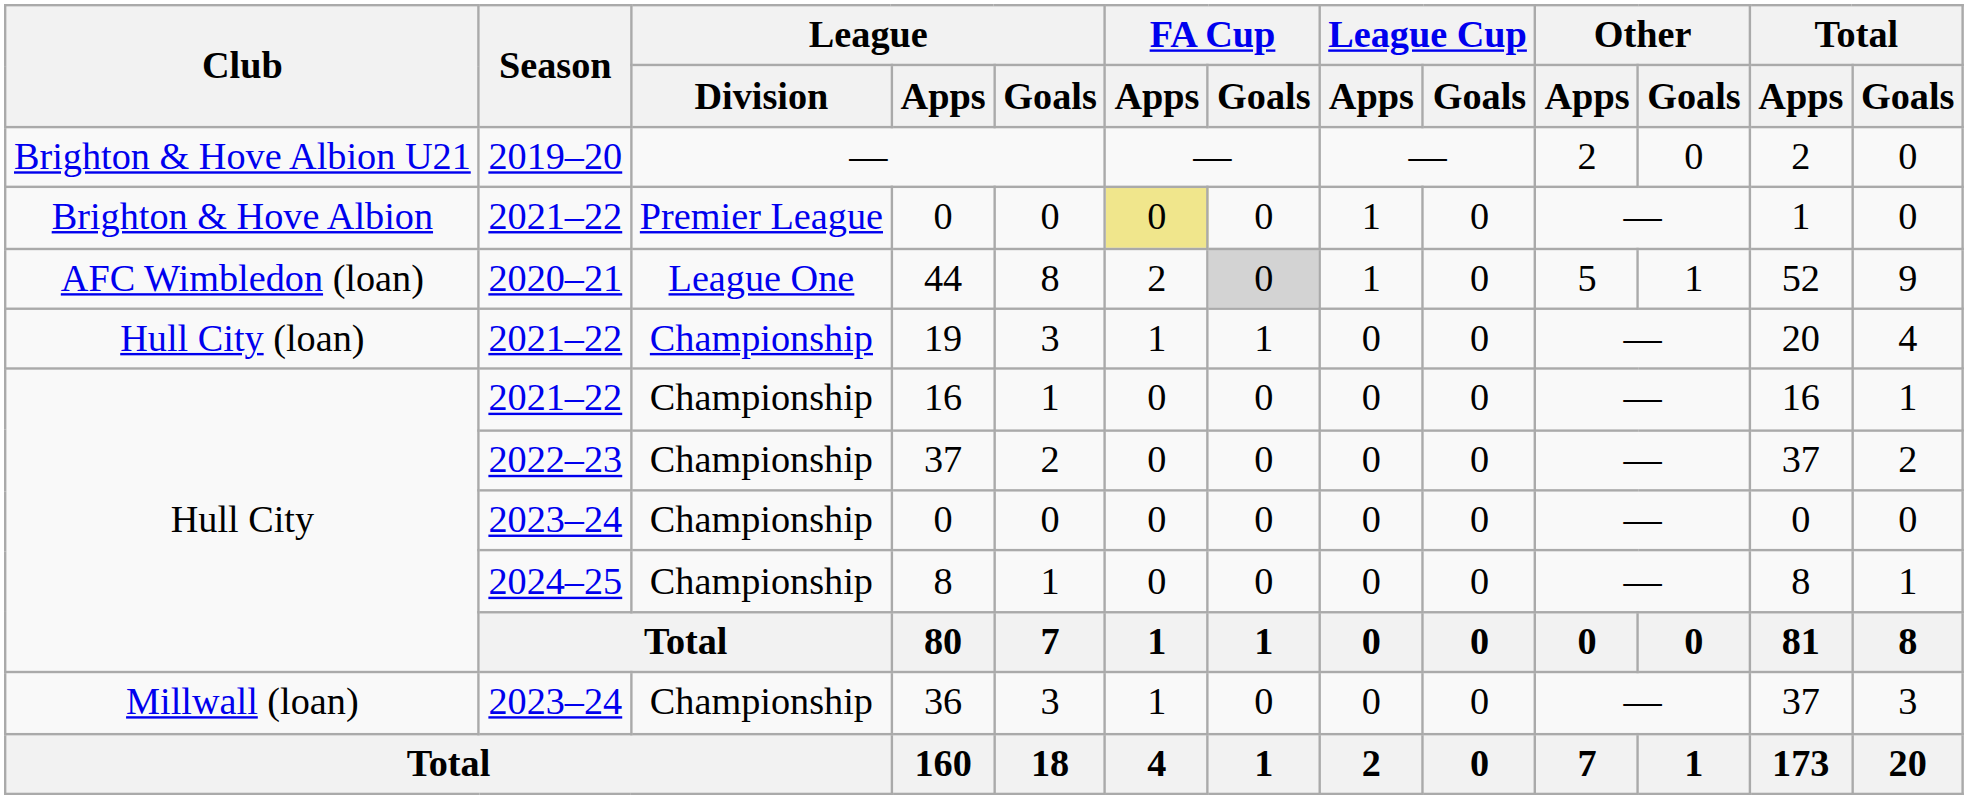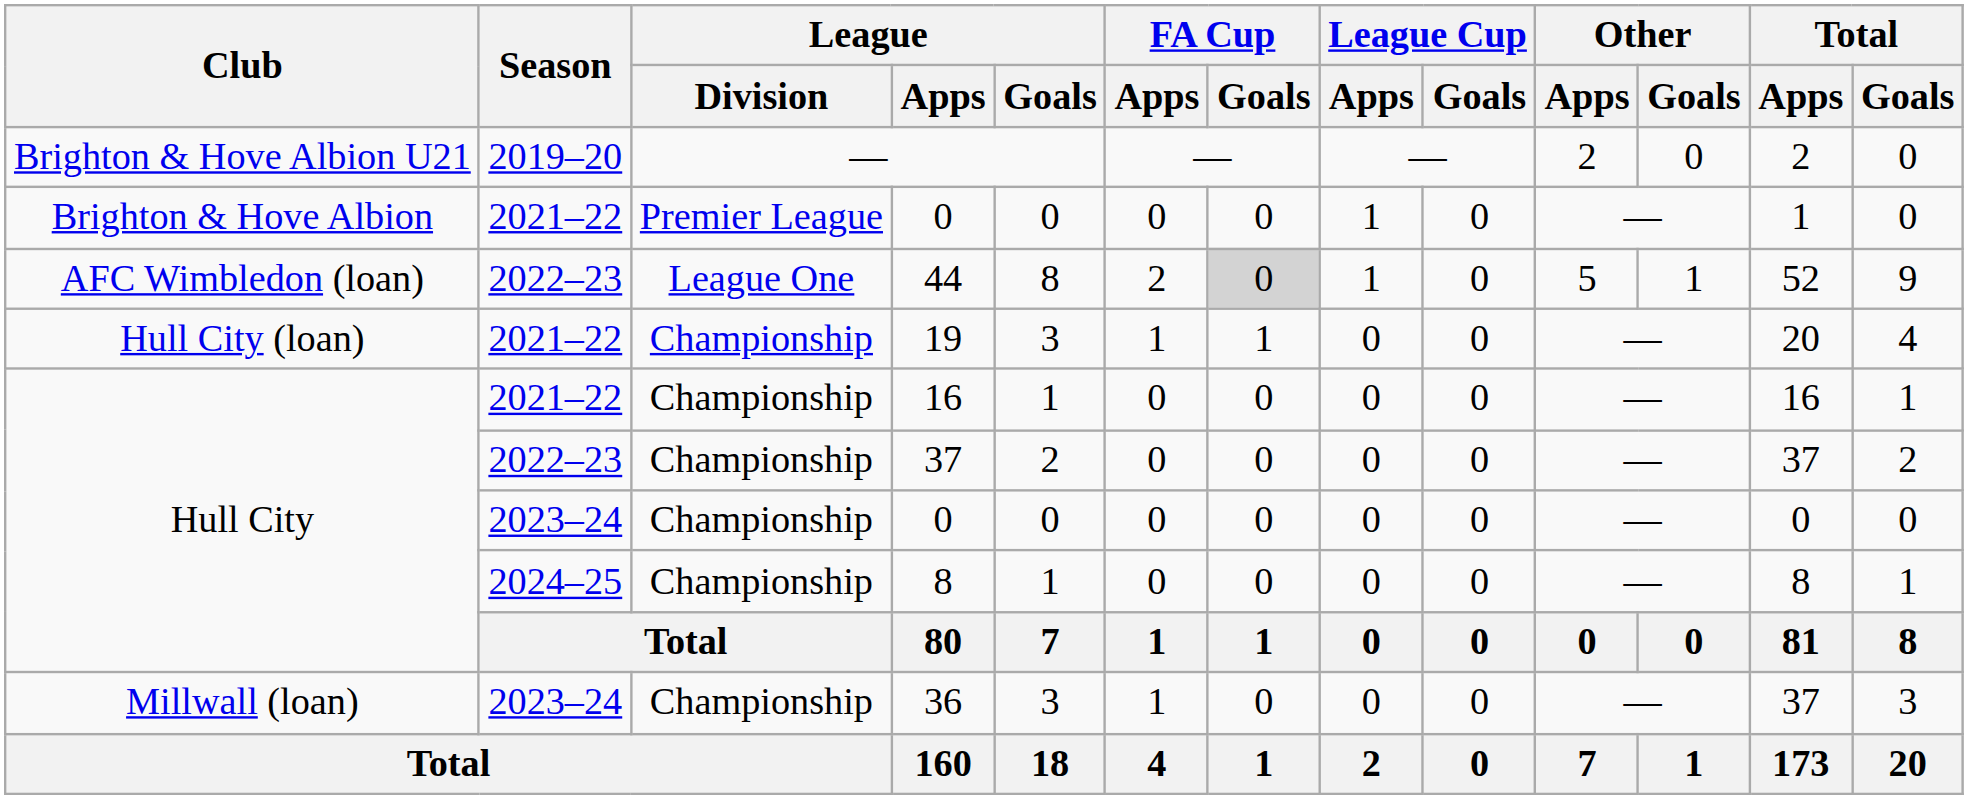Brighton & Hove Albion / 0 | FA Cup / Apps: khaki background -> no background
44 | Season: 2020–21 -> 2022–23
